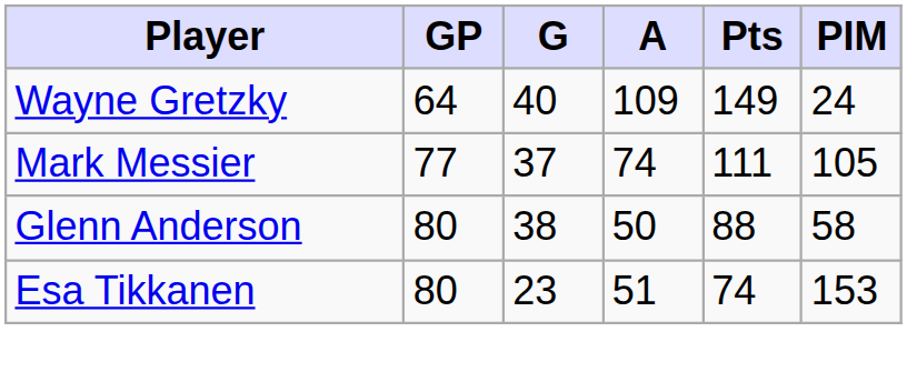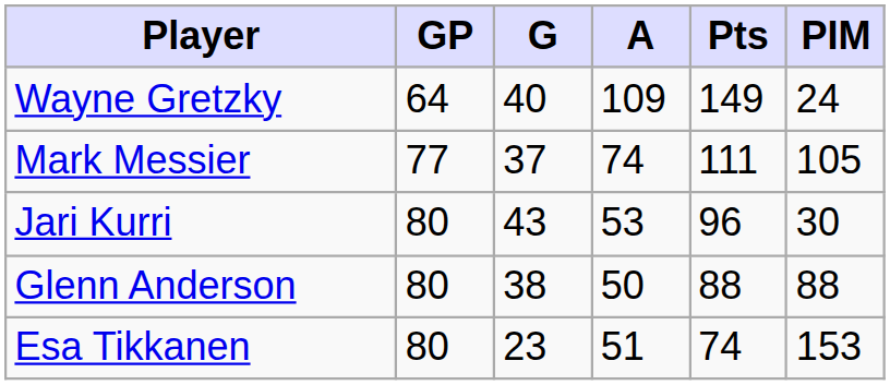+ row: Jari Kurri | 80 | 43 | 53 | 96 | 30
Glenn Anderson | PIM: 58 -> 88
